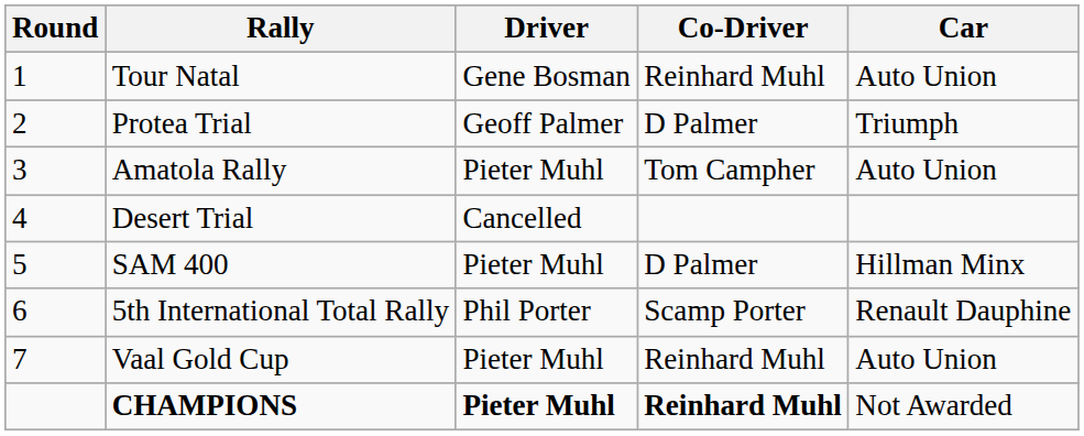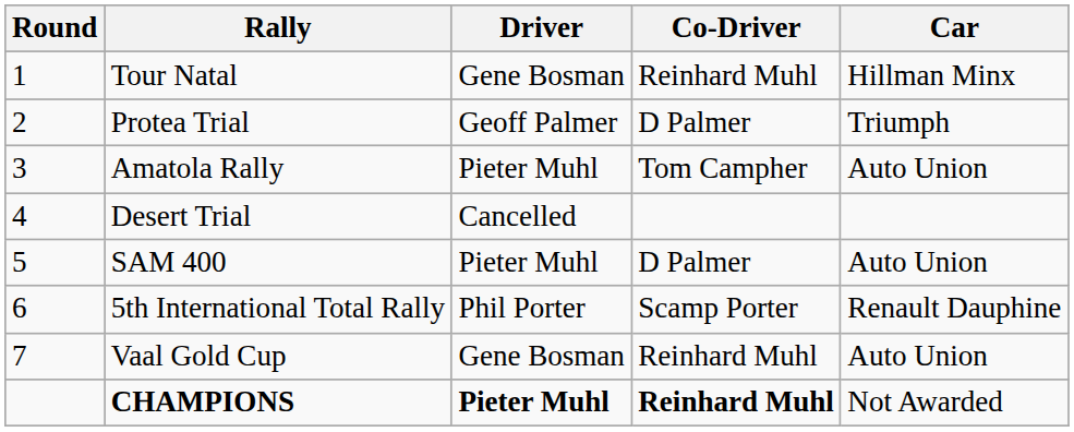Tour Natal | Car: Auto Union -> Hillman Minx
SAM 400 | Car: Hillman Minx -> Auto Union
Vaal Gold Cup | Driver: Pieter Muhl -> Gene Bosman
